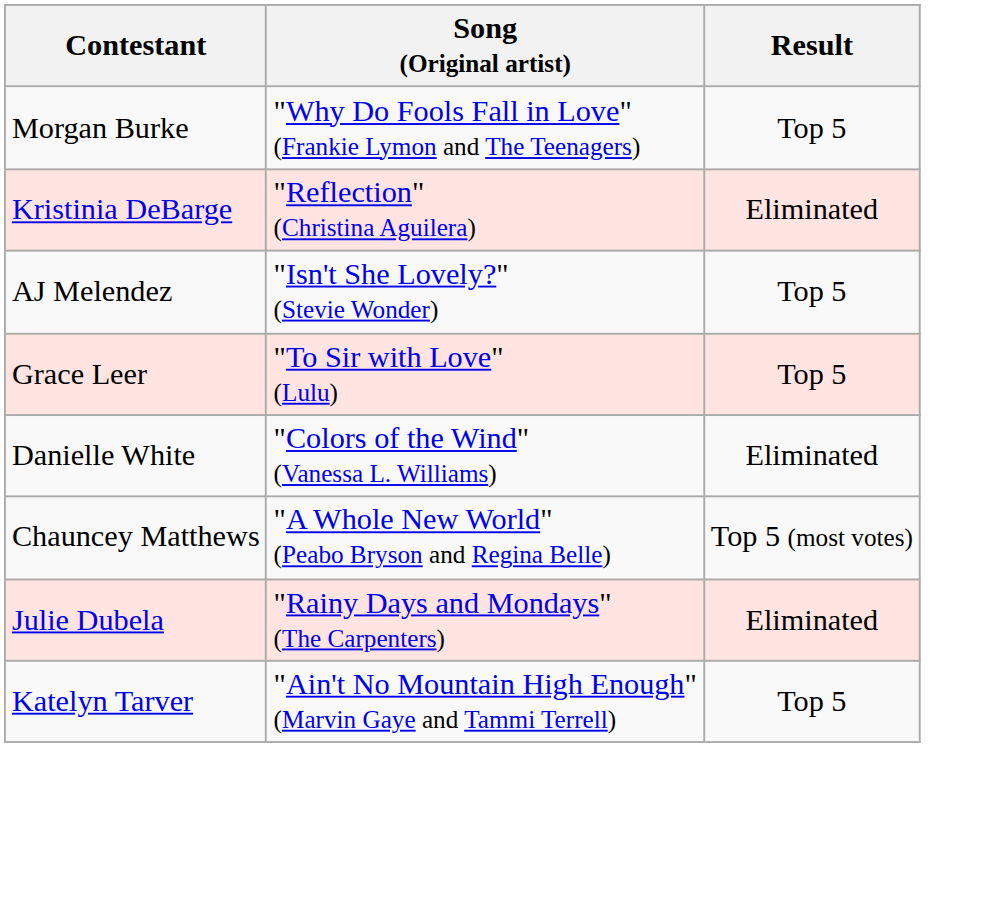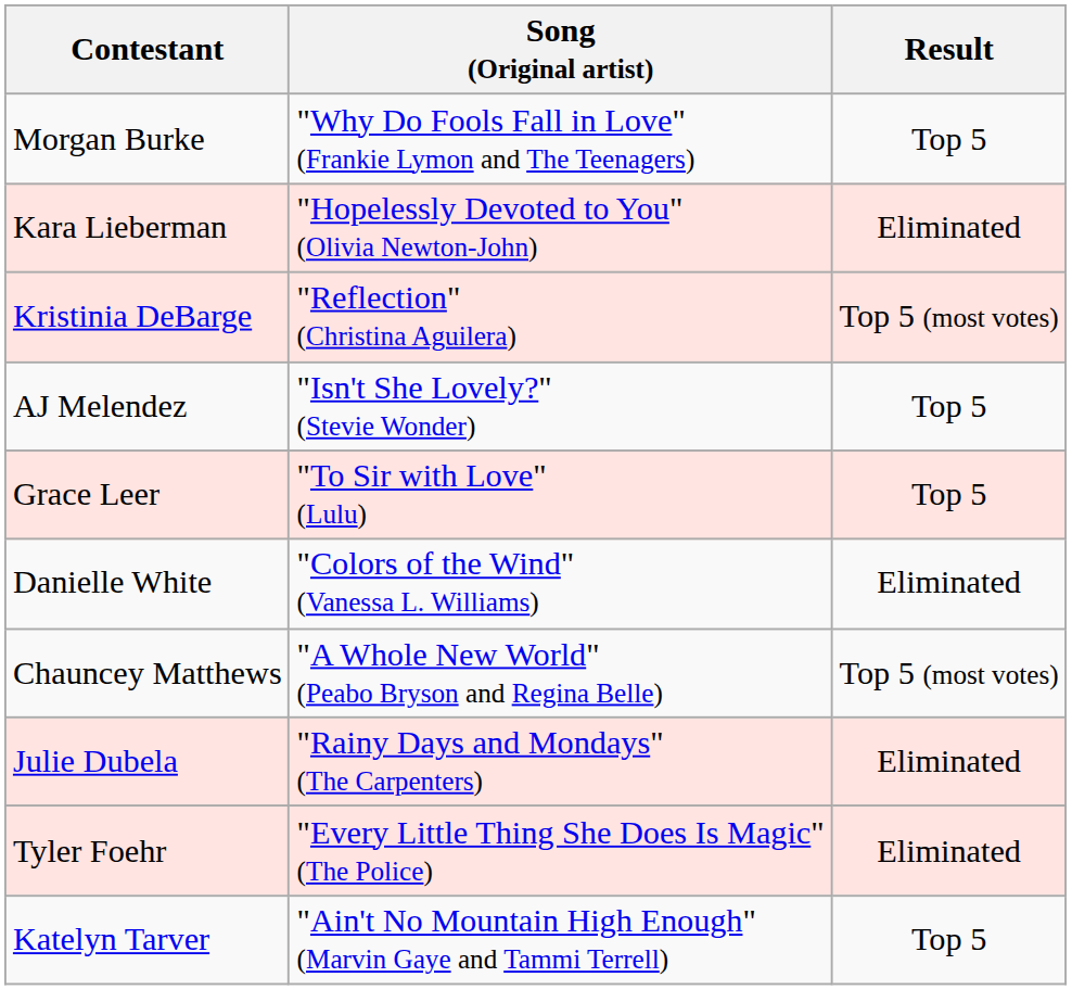+ row: Kara Lieberman | "Hopelessly Devoted to You" (Olivia Newton-John) | Eliminated
Kristinia DeBarge | Result: Eliminated -> Top 5 (most votes)
+ row: Tyler Foehr | "Every Little Thing She Does Is Magic" (The Police) | Eliminated
